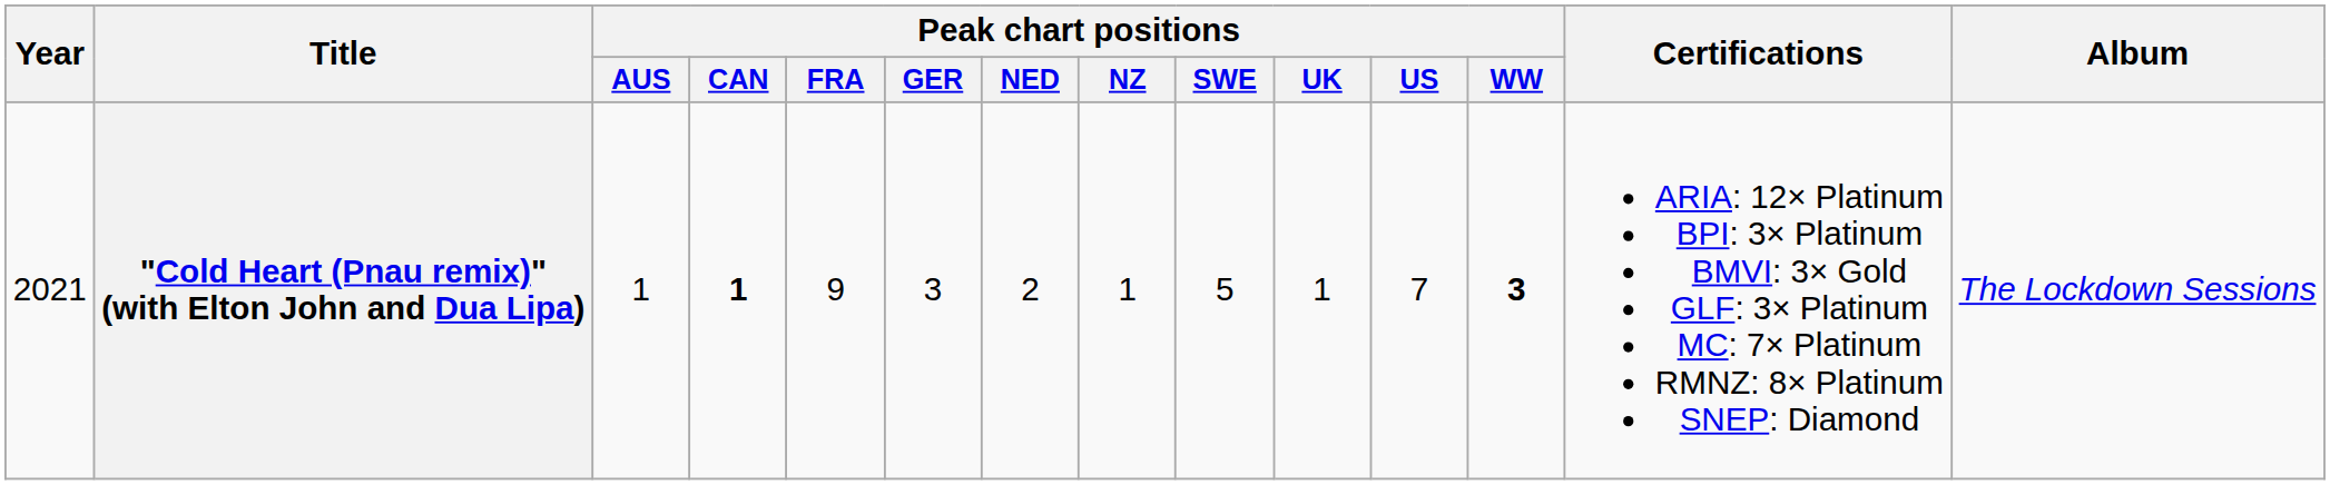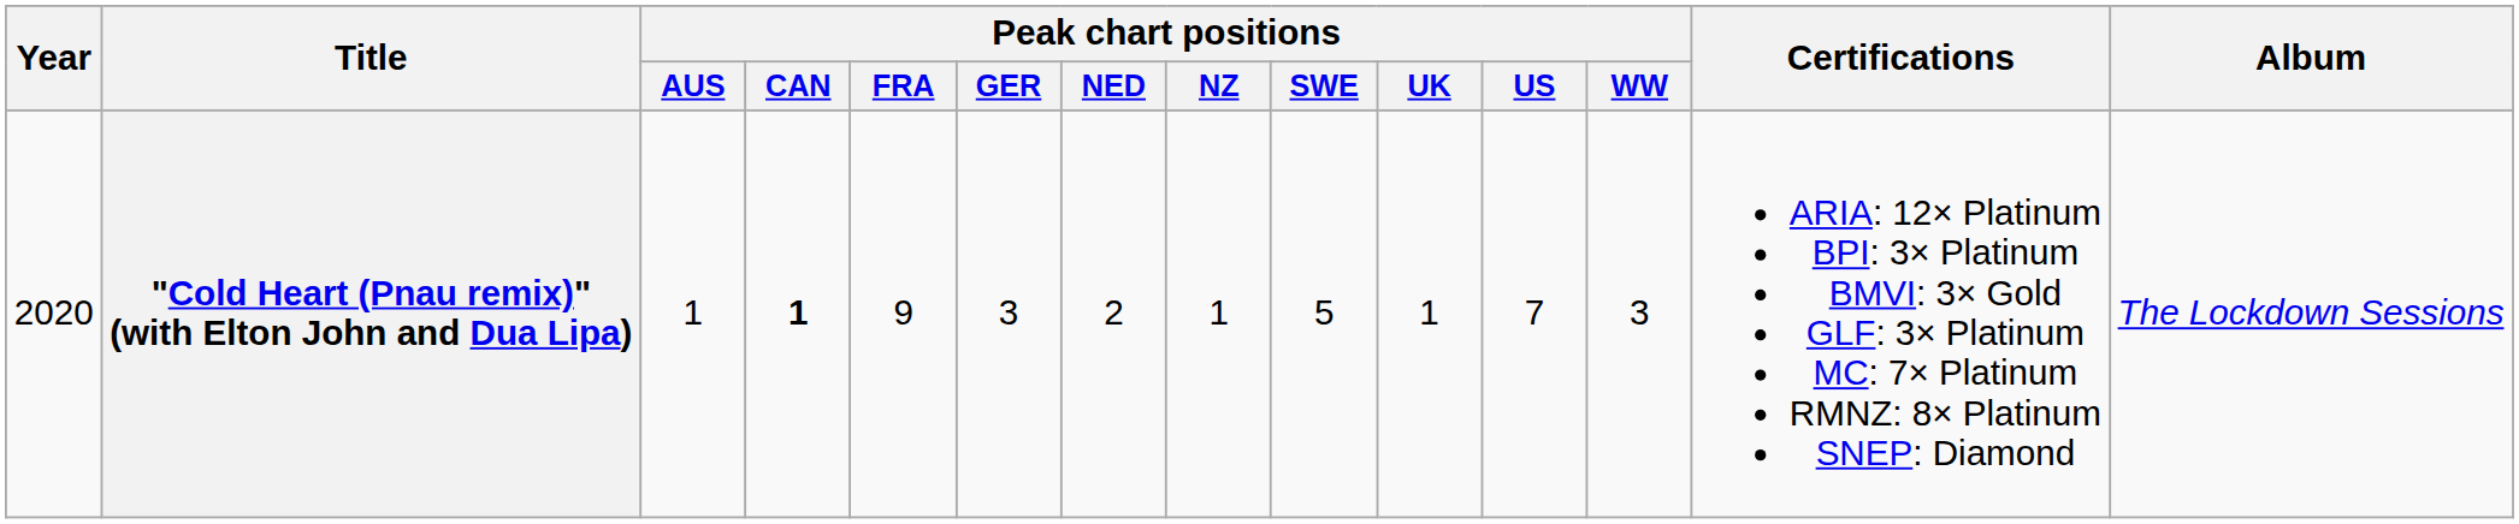"Cold Heart (Pnau remix)" (with Elton John and Dua Lipa) | Year: 2021 -> 2020
"Cold Heart (Pnau remix)" (with Elton John and Dua Lipa) | Peak chart positions / WW: bold -> normal
